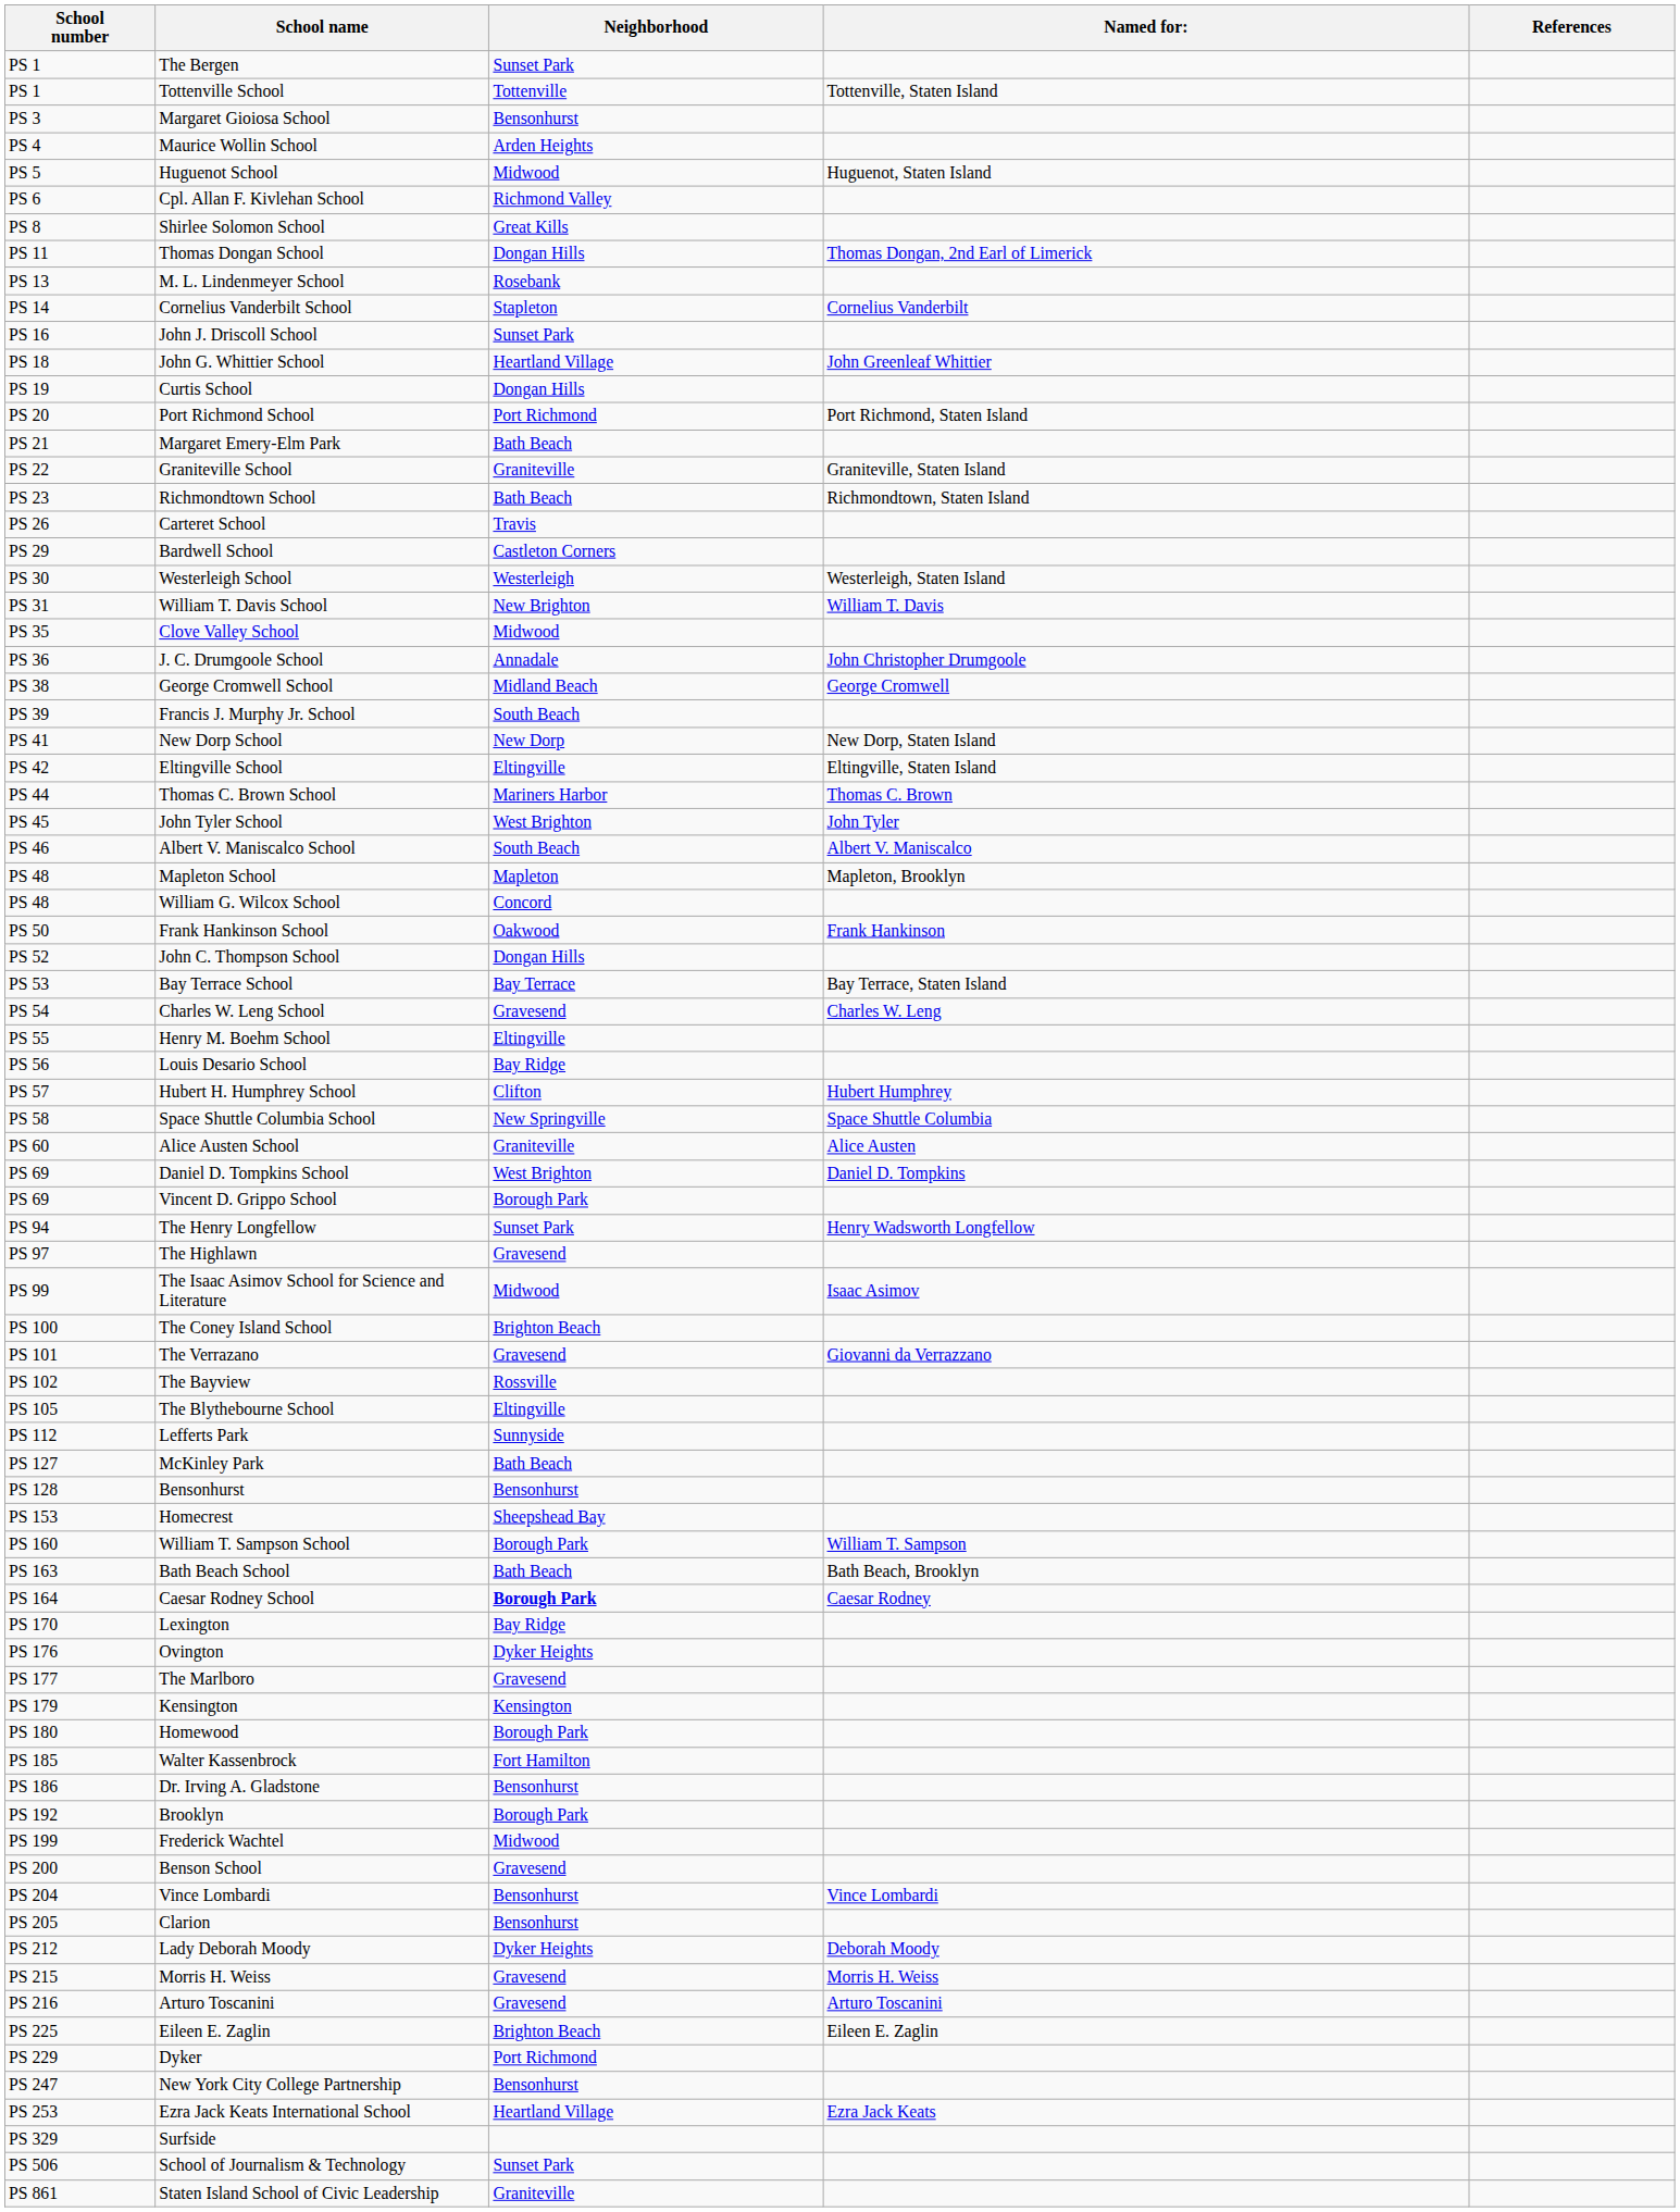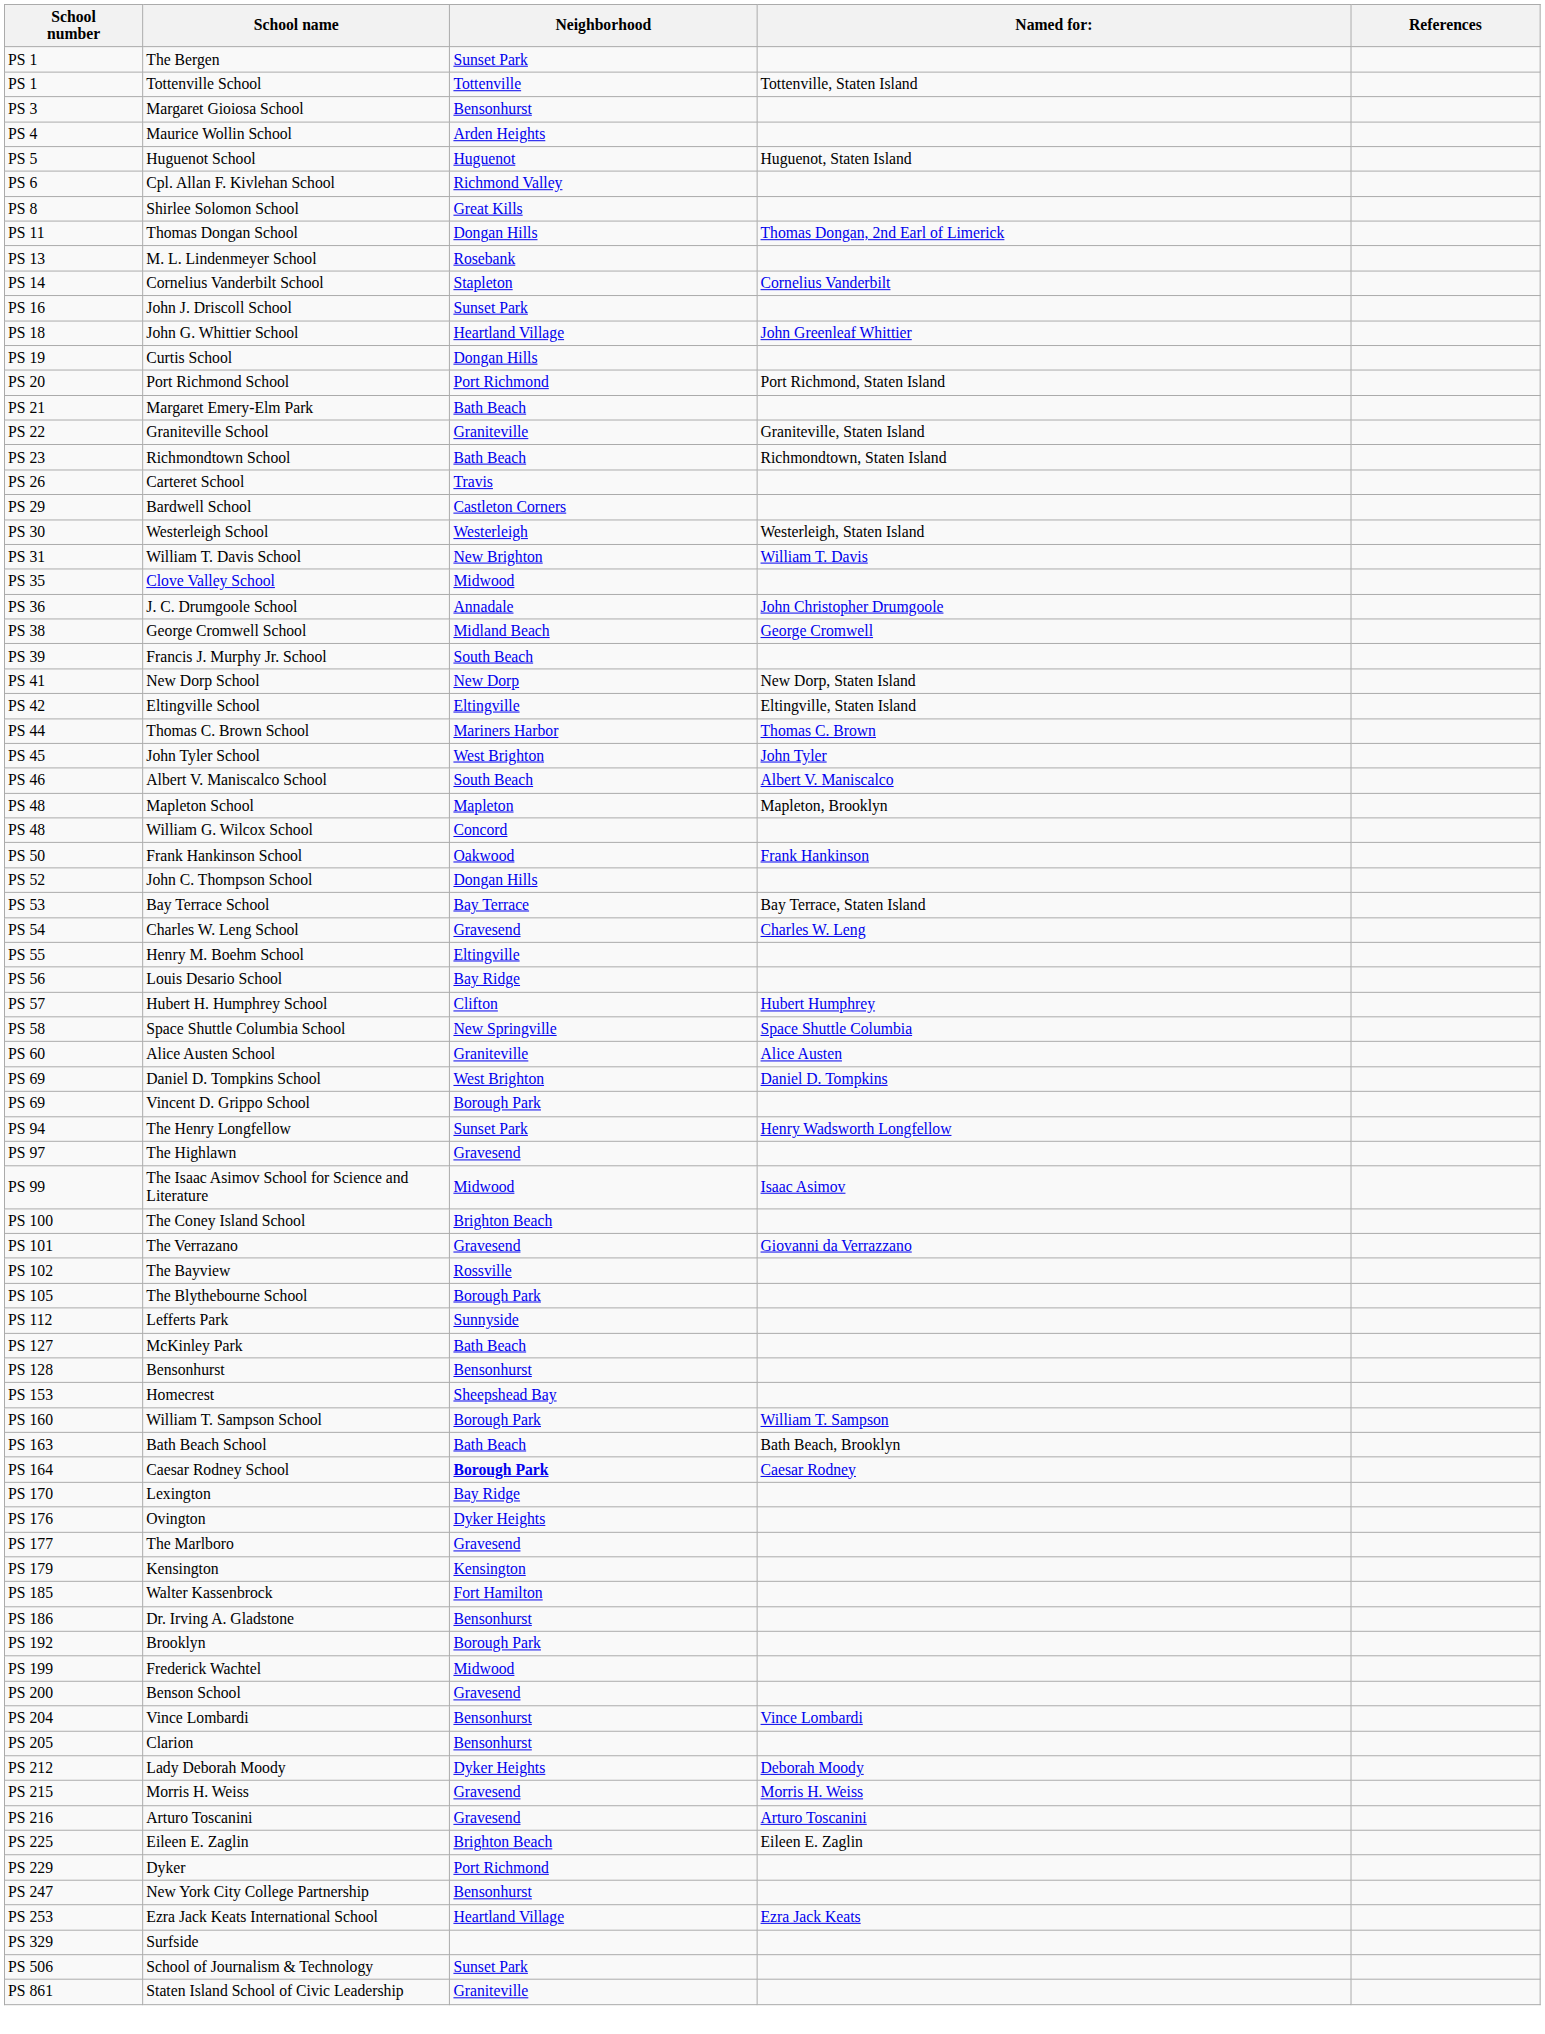Huguenot School | Neighborhood: Midwood -> Huguenot
The Blythebourne School | Neighborhood: Eltingville -> Borough Park
- row: PS 180 | Homewood | Borough Park
